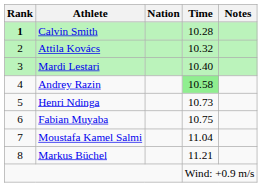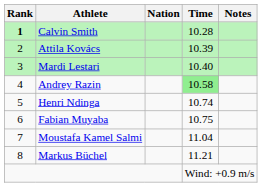Attila Kovács | Time: 10.32 -> 10.39
Henri Ndinga | Time: 10.73 -> 10.74
